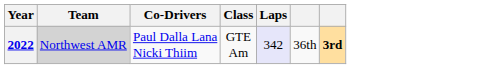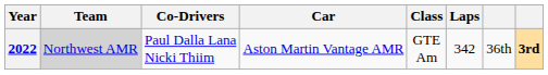+ column: Car | Aston Martin Vantage AMR
2022 | Laps: lavender background -> no background
